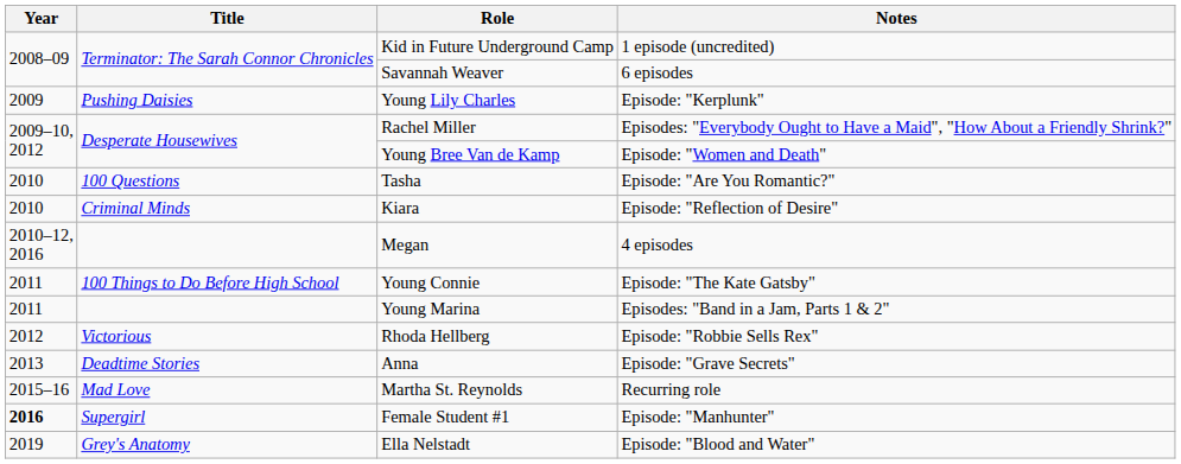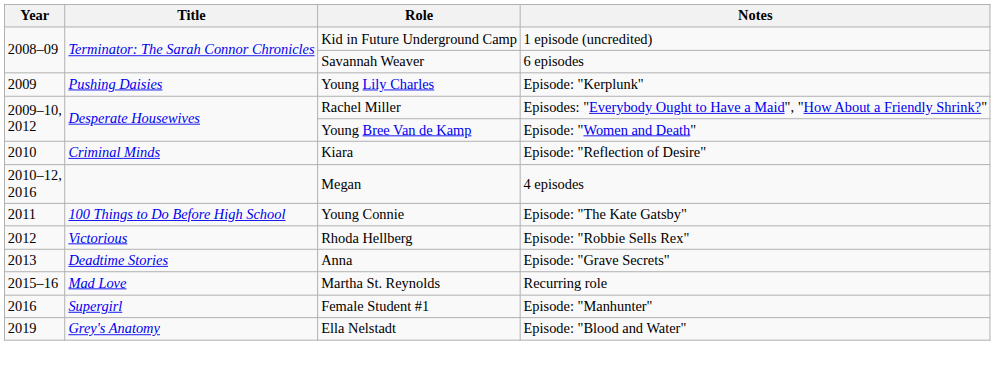- row: 2010 | 100 Questions | Tasha | Episode: "Are You Romantic?"
- row: 2011 | Young Marina | Episodes: "Band in a Jam, Parts 1 & 2"
Female Student #1 | Year: bold -> normal
